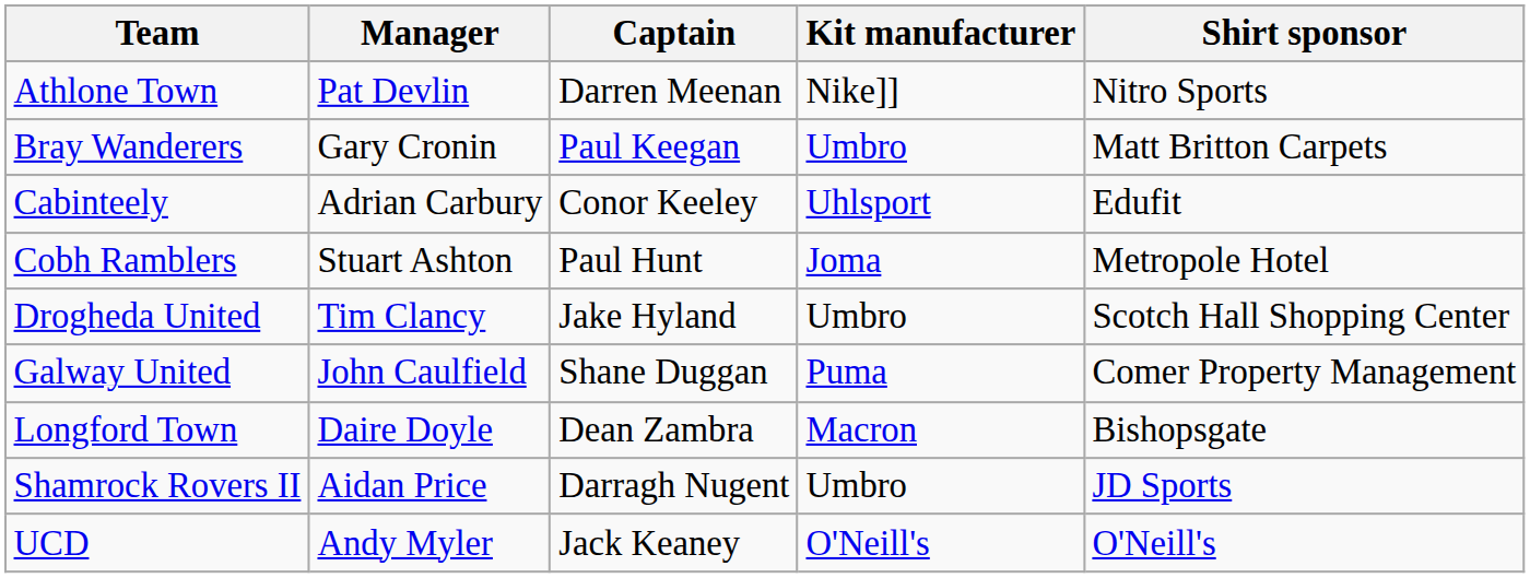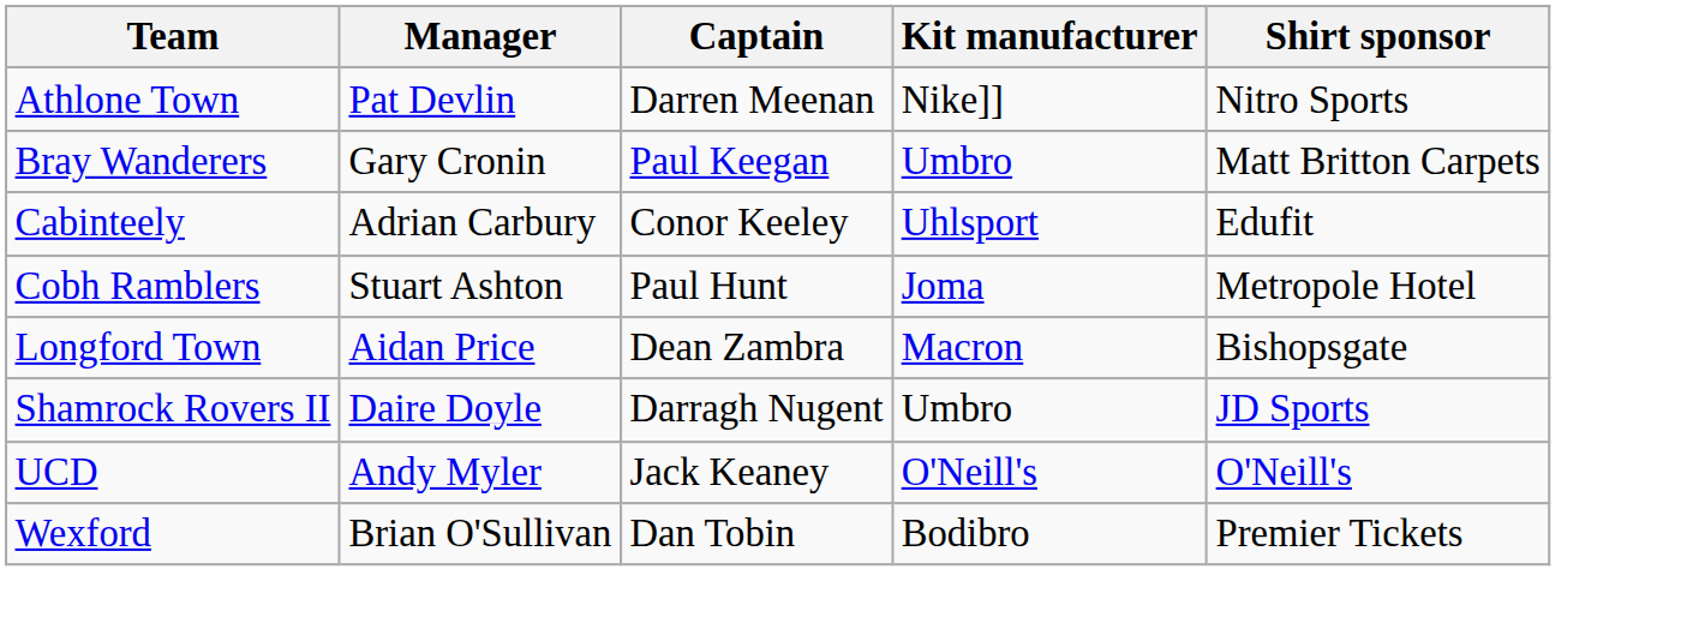- row: Drogheda United | Tim Clancy | Jake Hyland | Umbro | Scotch Hall Shopping Center
- row: Galway United | John Caulfield | Shane Duggan | Puma | Comer Property Management
Longford Town | Manager: Daire Doyle -> Aidan Price
Shamrock Rovers II | Manager: Aidan Price -> Daire Doyle
+ row: Wexford | Brian O'Sullivan | Dan Tobin | Bodibro | Premier Tickets
